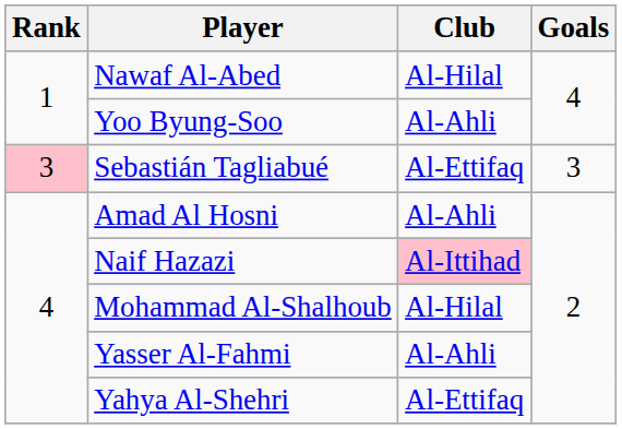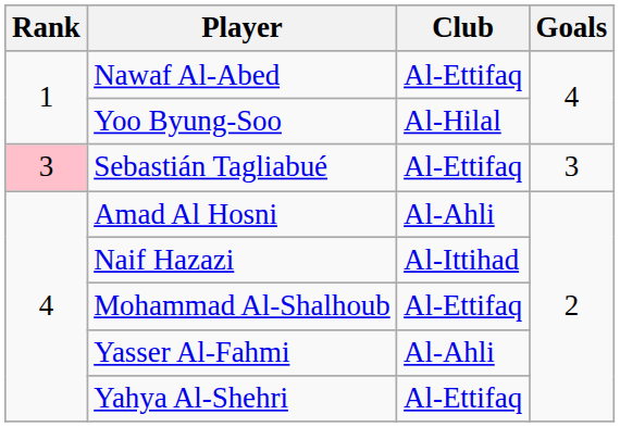Nawaf Al-Abed | Club: Al-Hilal -> Al-Ettifaq
Yoo Byung-Soo | Club: Al-Ahli -> Al-Hilal
Naif Hazazi | Club: pink background -> no background
Mohammad Al-Shalhoub | Club: Al-Hilal -> Al-Ettifaq
